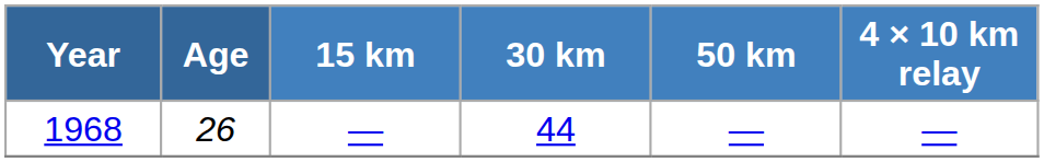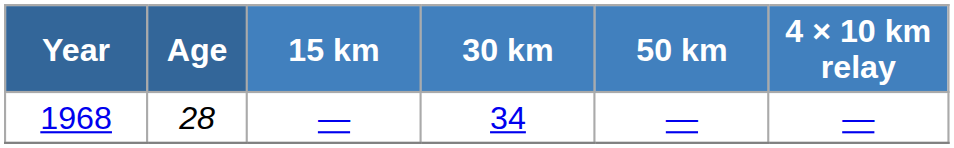1968 | Age: 26 -> 28
1968 | 30 km: 44 -> 34
